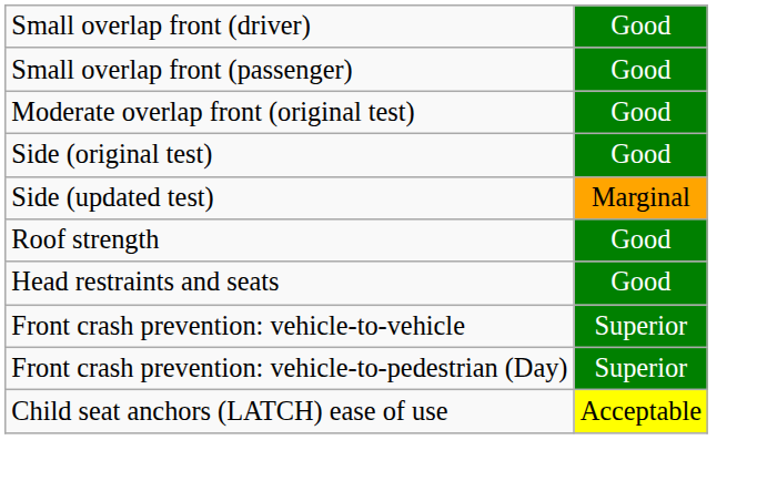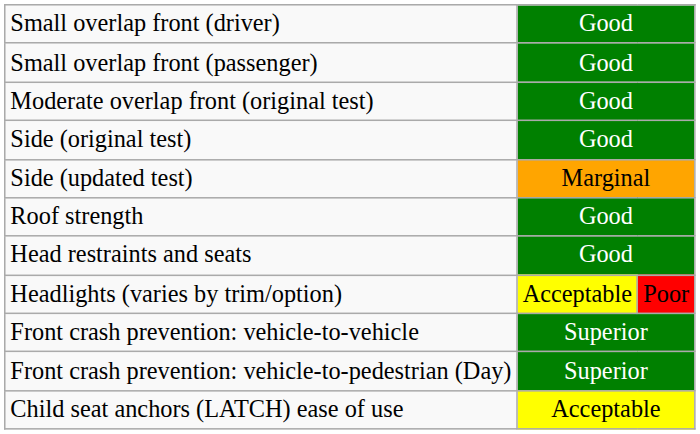+ row: Headlights (varies by trim/option) | Acceptable | Poor
